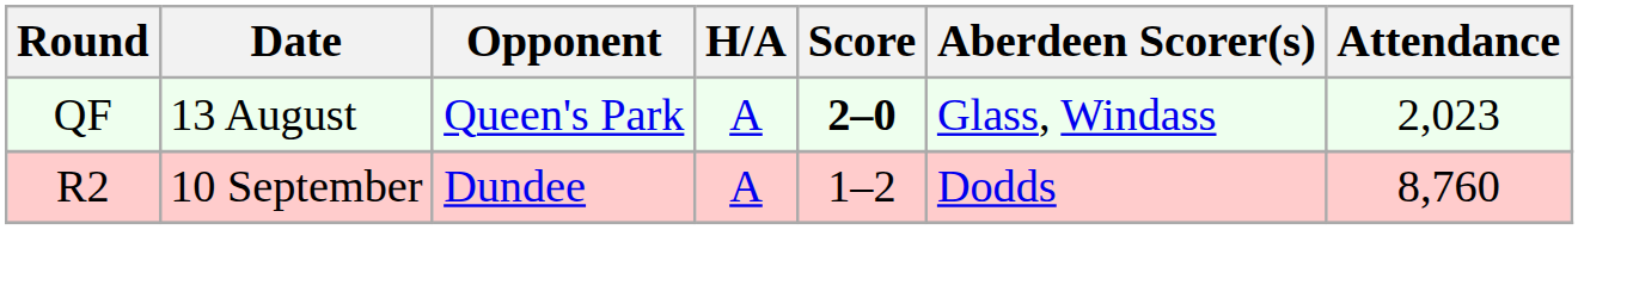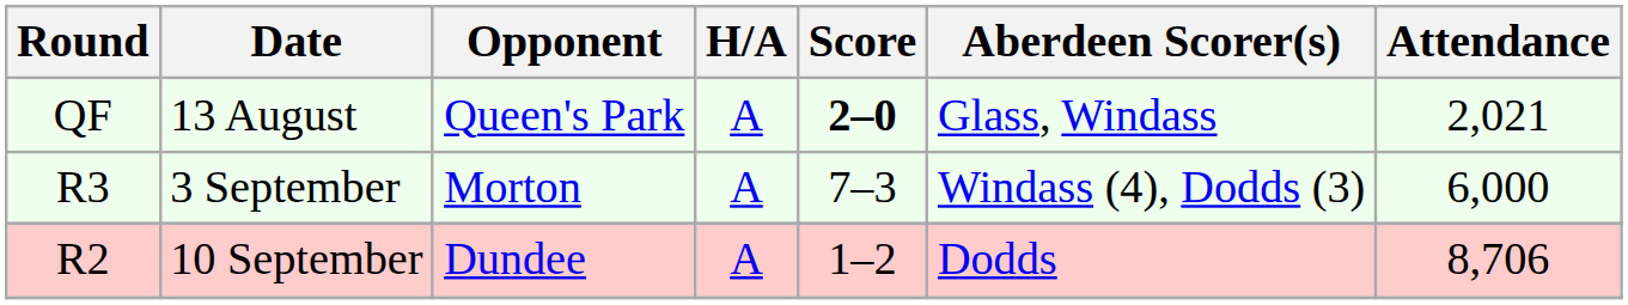13 August | Attendance: 2,023 -> 2,021
+ row: R3 | 3 September | Morton | A | 7–3 | Windass (4), Dodds (3) | 6,000
10 September | Attendance: 8,760 -> 8,706
